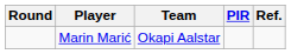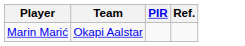- column: Round
